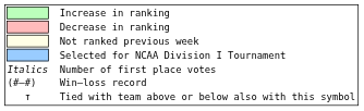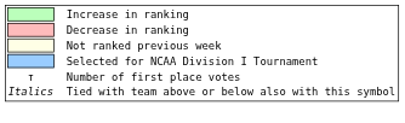Number of first place votes | column 1: Italics -> т
- row: (#–#) | Win–loss record
Tied with team above or below also with this symbol | column 1: т -> Italics
